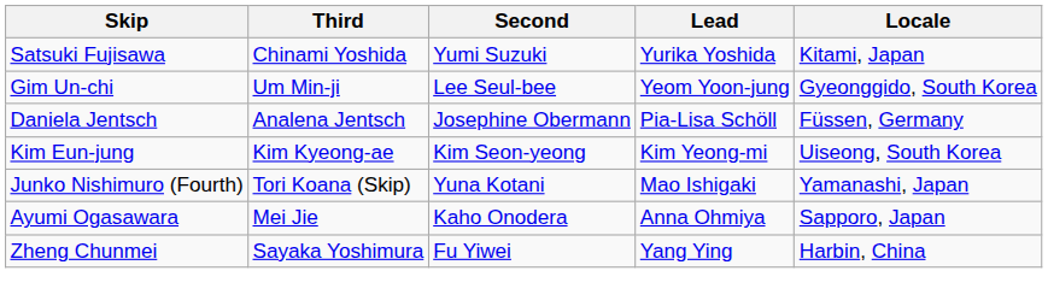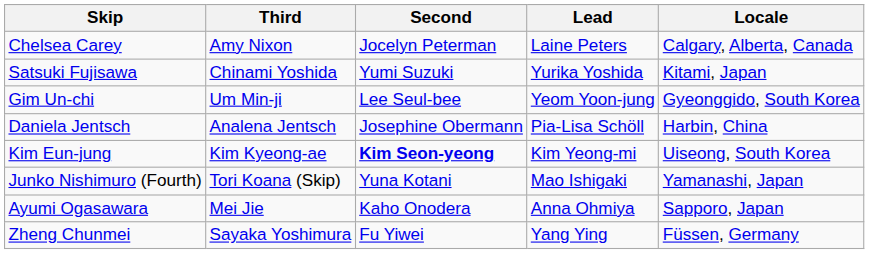+ row: Chelsea Carey | Amy Nixon | Jocelyn Peterman | Laine Peters | Calgary, Alberta, Canada
Daniela Jentsch | Locale: Füssen, Germany -> Harbin, China
Kim Eun-jung | Second: normal -> bold
Zheng Chunmei | Locale: Harbin, China -> Füssen, Germany
